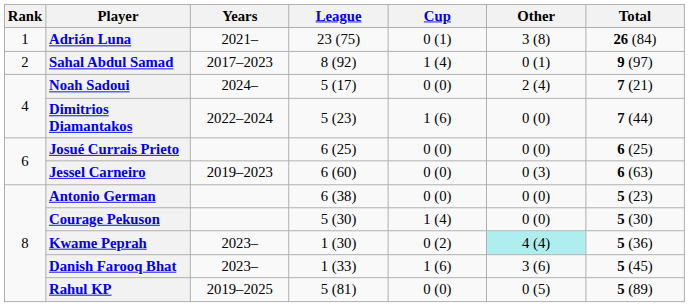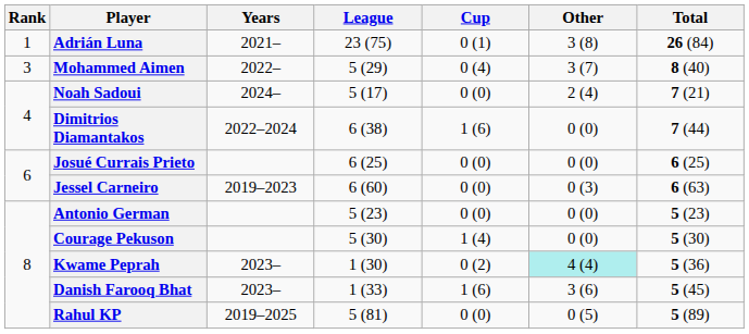- row: 2 | Sahal Abdul Samad | 2017–2023 | 8 (92) | 1 (4) | 0 (1) | 9 (97)
+ row: 3 | Mohammed Aimen | 2022– | 5 (29) | 0 (4) | 3 (7) | 8 (40)
Dimitrios Diamantakos | League: 5 (23) -> 6 (38)
Antonio German | League: 6 (38) -> 5 (23)
